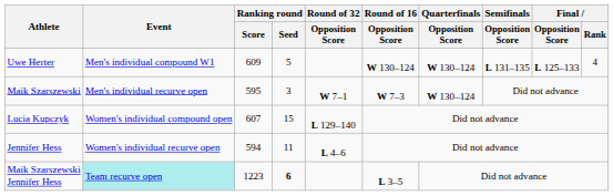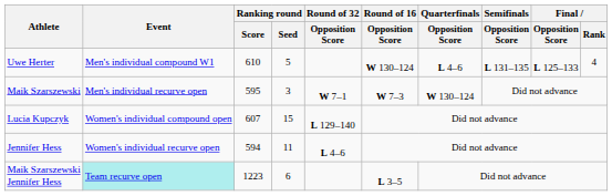Uwe Herter | Ranking round / Score: 609 -> 610
Uwe Herter | Quarterfinals / Opposition Score: W 130–124 -> L 4–6
Maik Szarszewski Jennifer Hess | Ranking round / Seed: bold -> normal
